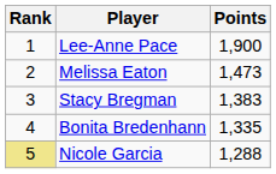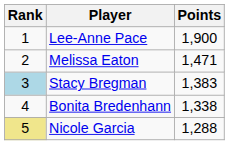Melissa Eaton | Points: 1,473 -> 1,471
Stacy Bregman | Rank: no background -> lightblue background
Bonita Bredenhann | Points: 1,335 -> 1,338
